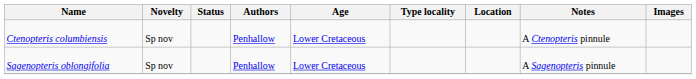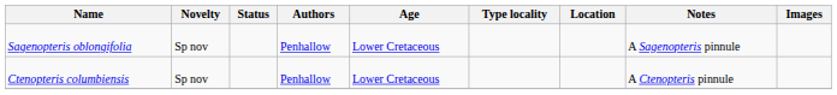rows swapped: Ctenopteris columbiensis <-> Sagenopteris oblongifolia
